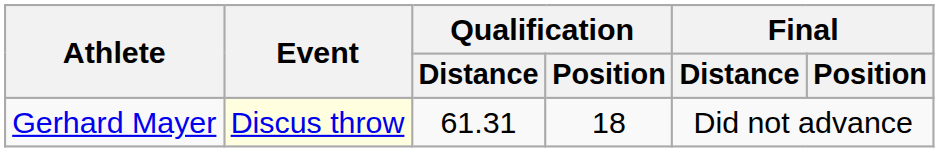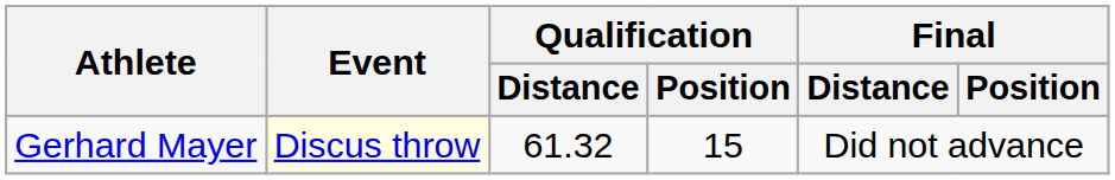Gerhard Mayer | Qualification / Distance: 61.31 -> 61.32
Gerhard Mayer | Qualification / Position: 18 -> 15
